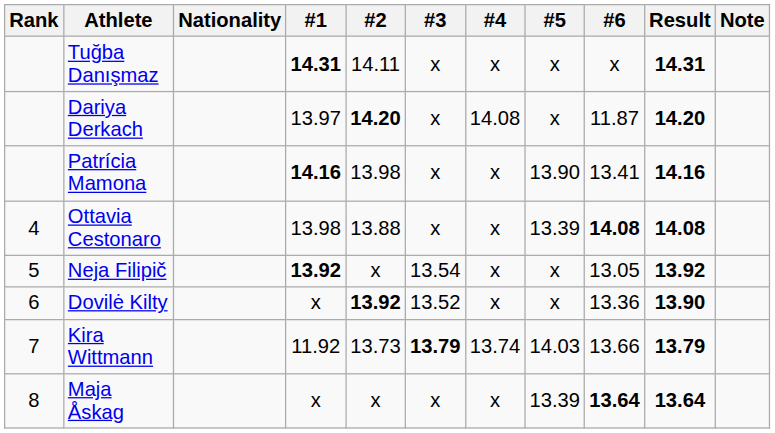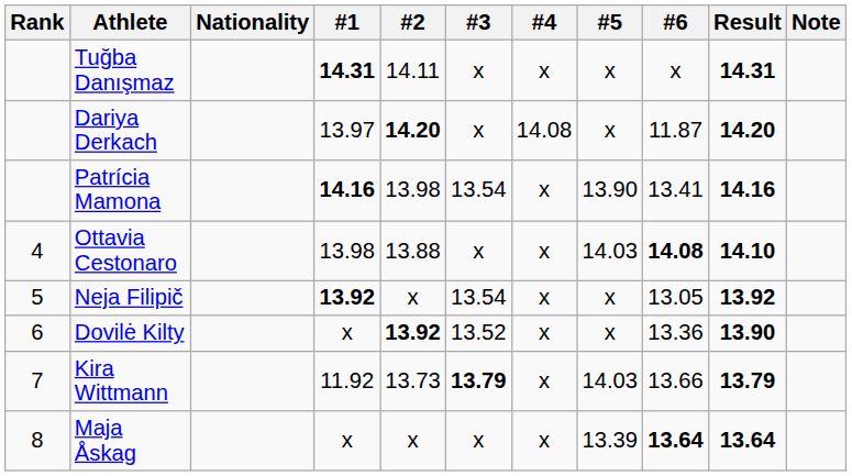Patrícia Mamona | #3: x -> 13.54
Ottavia Cestonaro | #5: 13.39 -> 14.03
Ottavia Cestonaro | Result: 14.08 -> 14.10
Kira Wittmann | #4: 13.74 -> x
